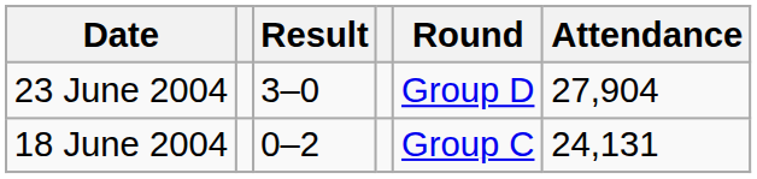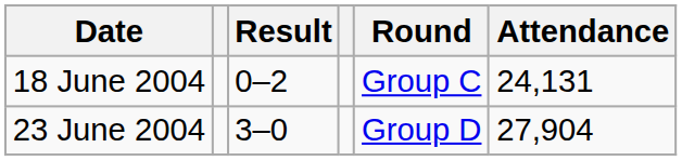rows swapped: 18 June 2004 <-> 23 June 2004
